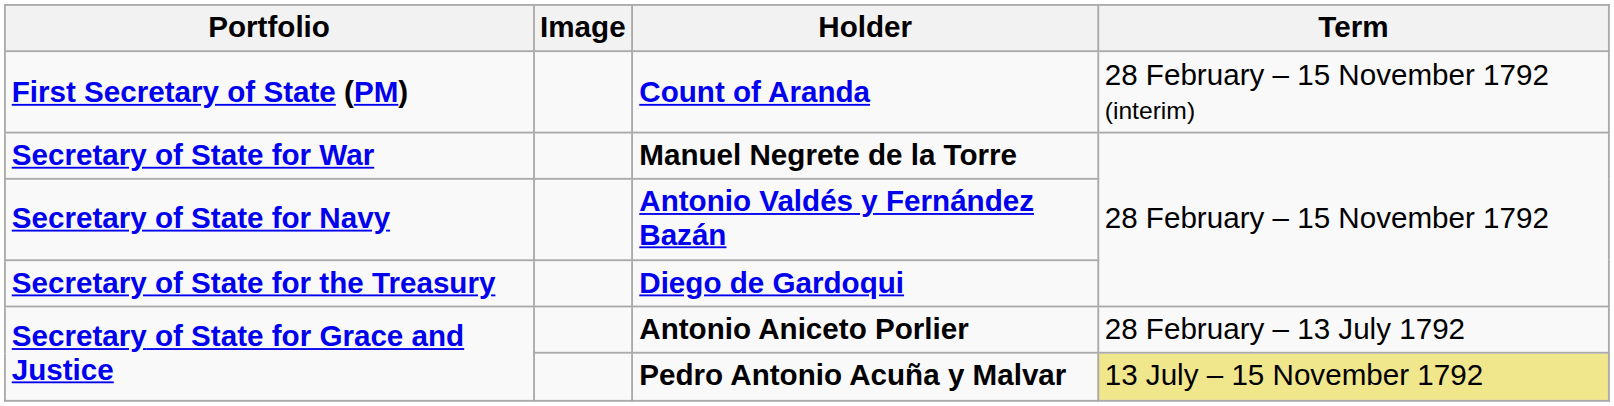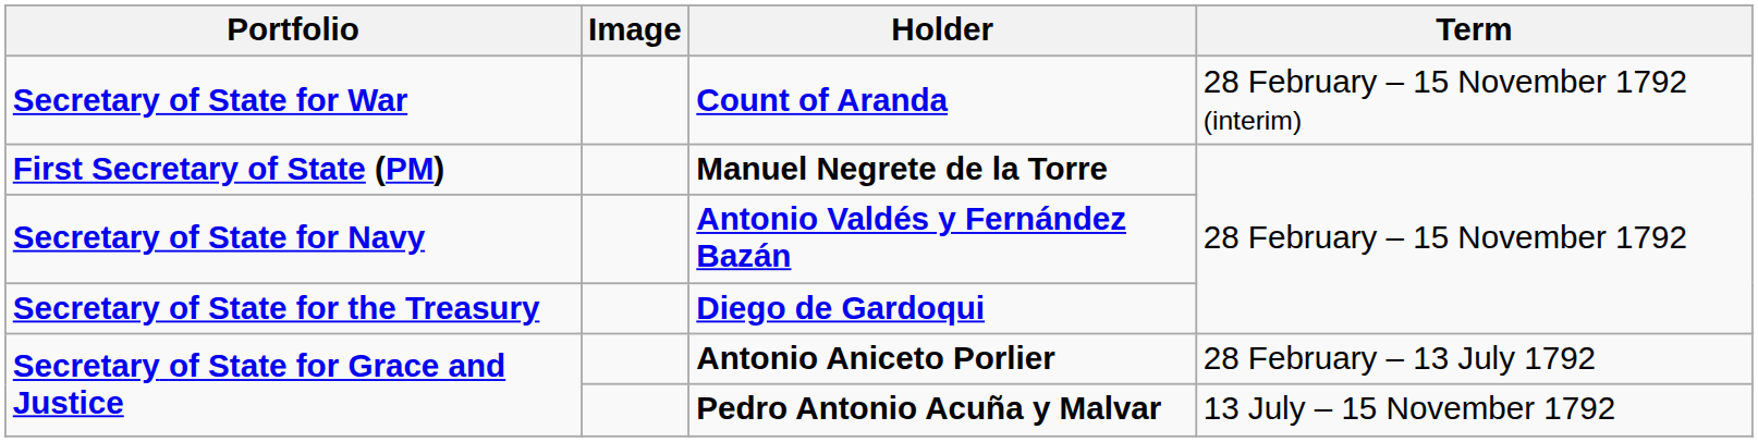Count of Aranda | Portfolio: First Secretary of State (PM) -> Secretary of State for War
Manuel Negrete de la Torre | Portfolio: Secretary of State for War -> First Secretary of State (PM)
Pedro Antonio Acuña y Malvar | Term: khaki background -> no background
